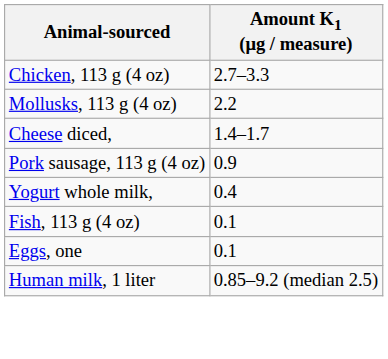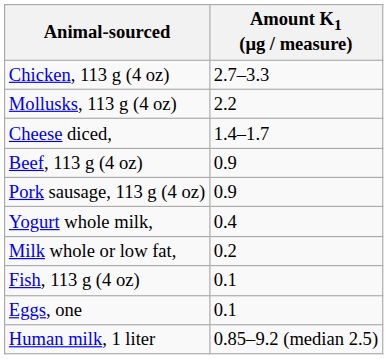+ row: Beef, 113 g (4 oz) | 0.9
+ row: Milk whole or low fat, | 0.2
